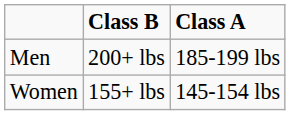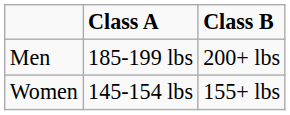columns swapped: Class A <-> Class B
